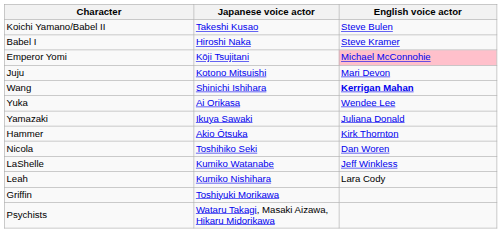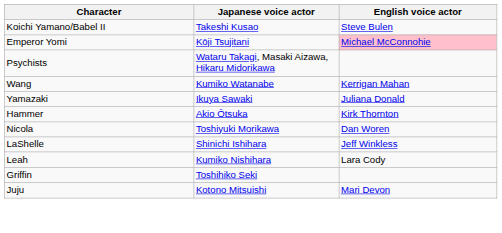- row: Babel I | Hiroshi Naka | Steve Kramer
rows swapped: Juju <-> Psychists
Wang | Japanese voice actor: Shinichi Ishihara -> Kumiko Watanabe
Wang | English voice actor: bold -> normal
- row: Yuka | Ai Orikasa | Wendee Lee
Nicola | Japanese voice actor: Toshihiko Seki -> Toshiyuki Morikawa
LaShelle | Japanese voice actor: Kumiko Watanabe -> Shinichi Ishihara
Griffin | Japanese voice actor: Toshiyuki Morikawa -> Toshihiko Seki
